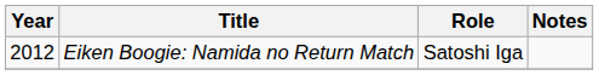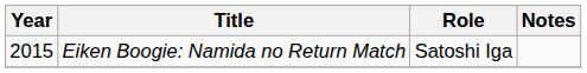Eiken Boogie: Namida no Return Match | Year: 2012 -> 2015
